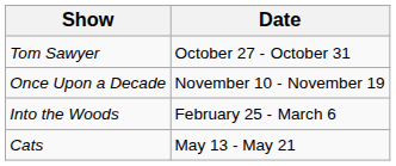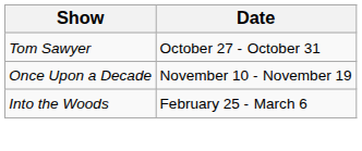- row: Cats | May 13 - May 21
